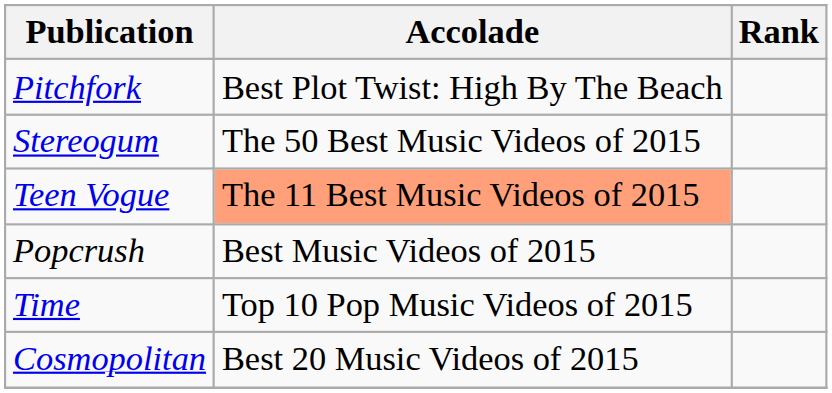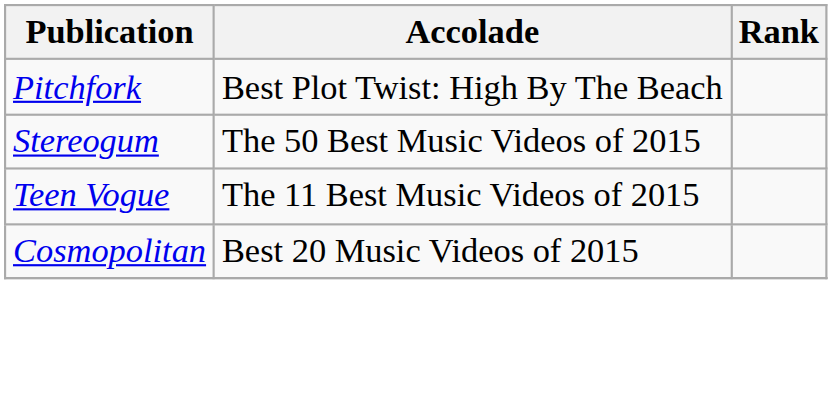Teen Vogue | Accolade: lightsalmon background -> no background
- row: Popcrush | Best Music Videos of 2015
- row: Time | Top 10 Pop Music Videos of 2015
